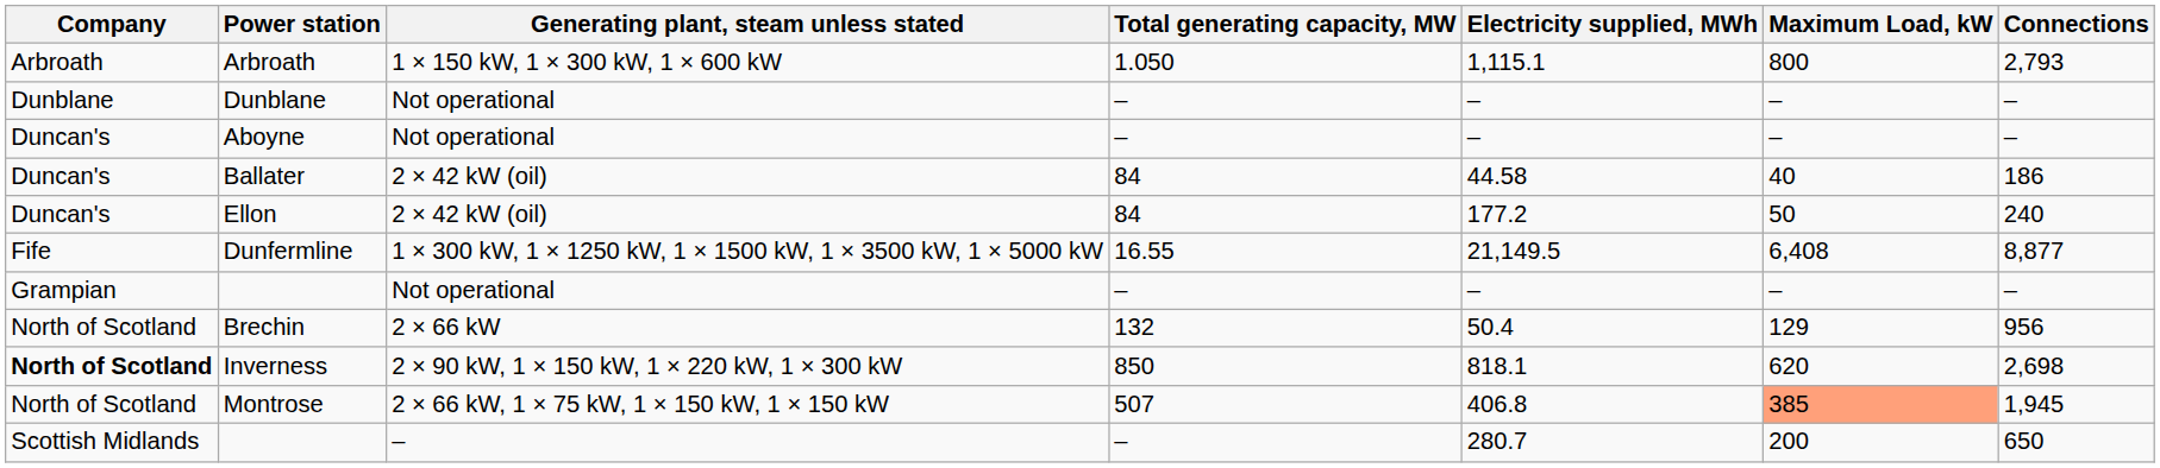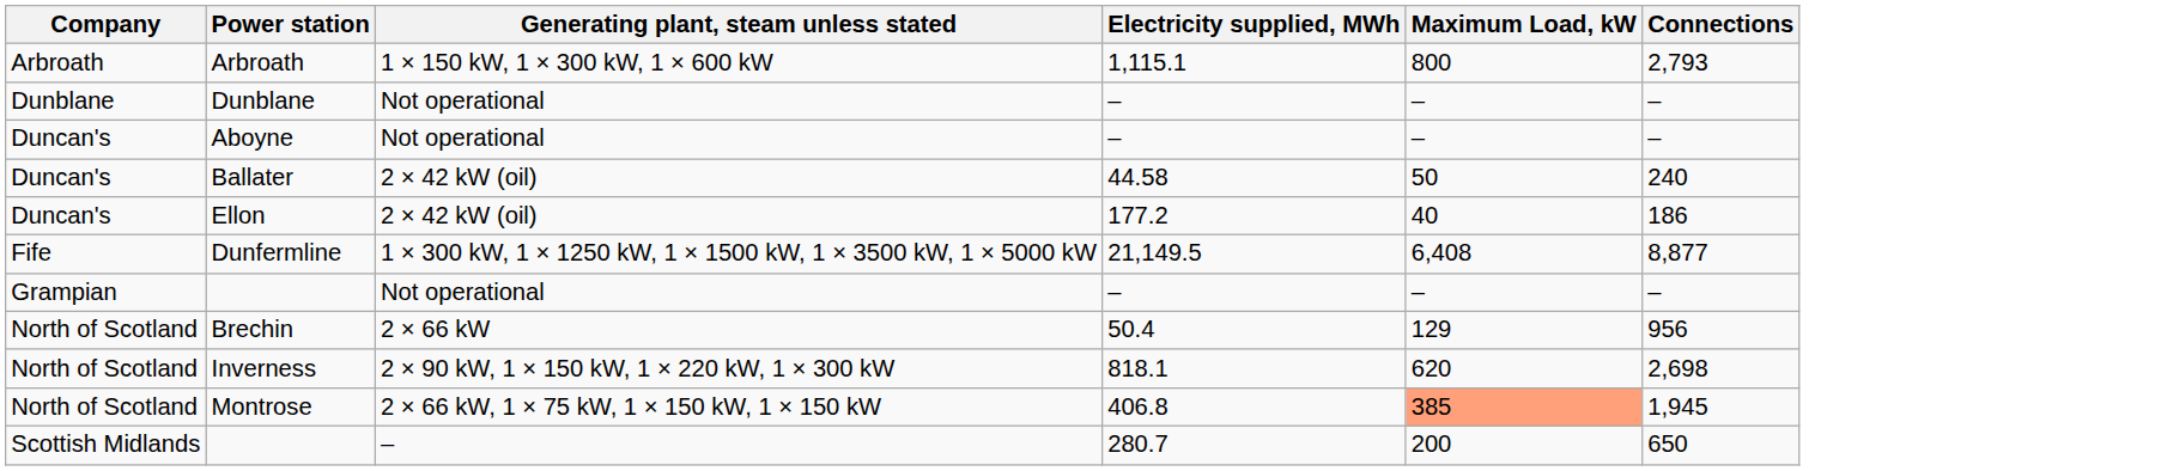- column: Total generating capacity, MW | 1.050 | – | – | 84 | 84 | 16.55 | – | 132 | 850 | 507 | –
Ballater | Maximum Load, kW: 40 -> 50
Ballater | Connections: 186 -> 240
Ellon | Maximum Load, kW: 50 -> 40
Ellon | Connections: 240 -> 186
Inverness | Company: bold -> normal
